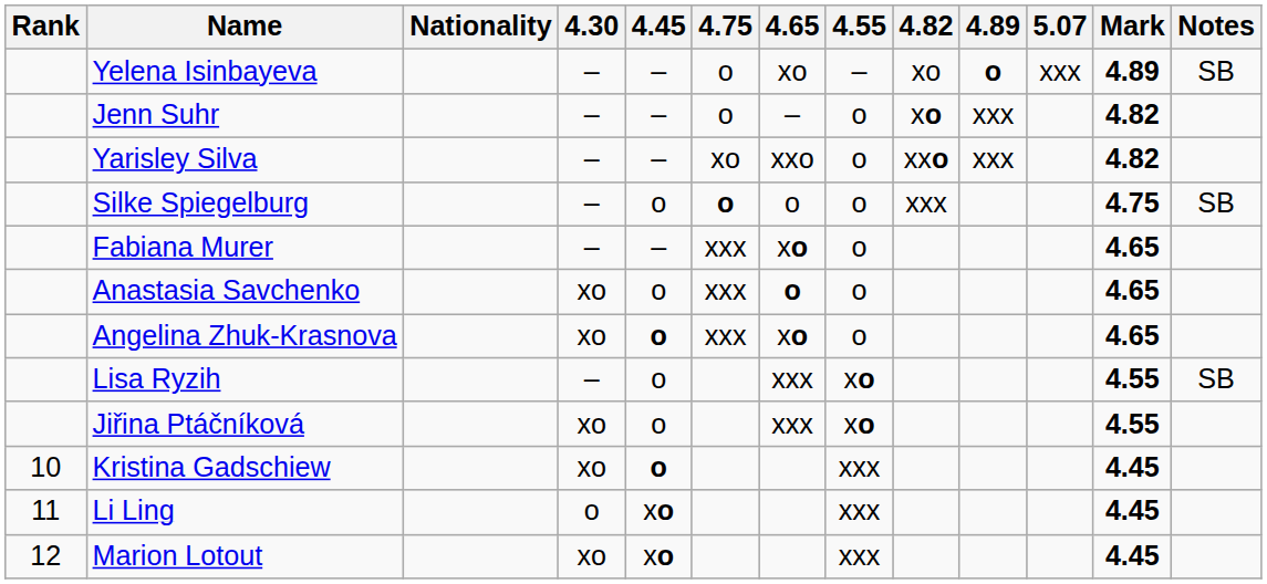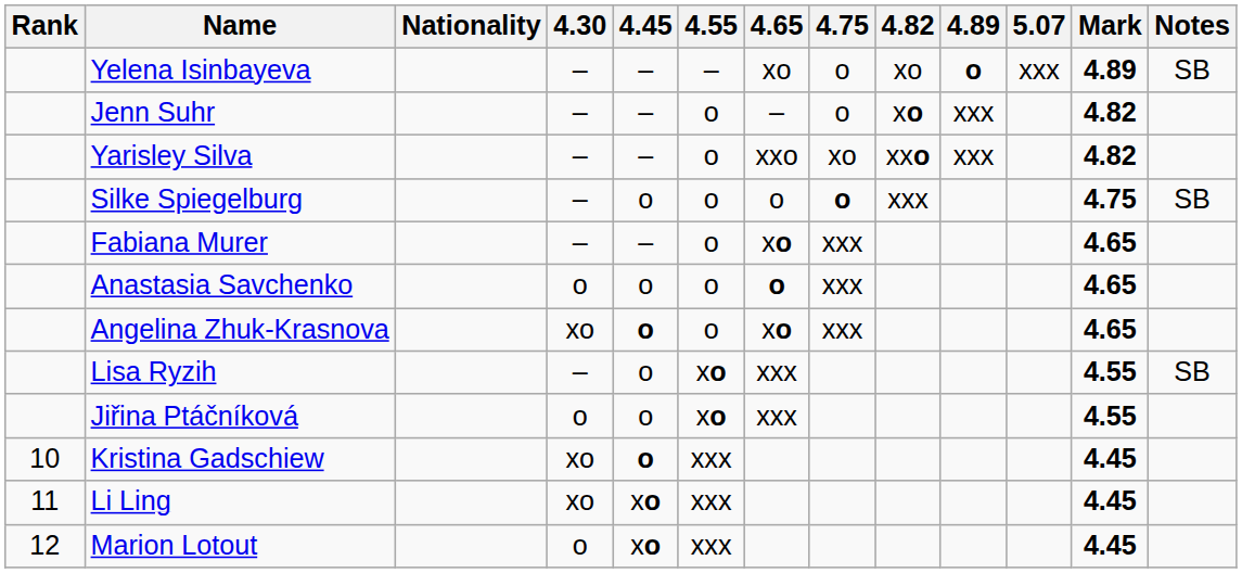columns swapped: 4.55 <-> 4.75
Anastasia Savchenko | 4.30: xo -> o
Jiřina Ptáčníková | 4.30: xo -> o
Li Ling | 4.30: o -> xo
Marion Lotout | 4.30: xo -> o
